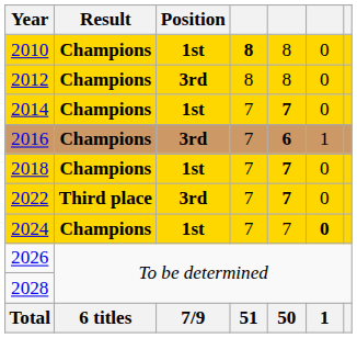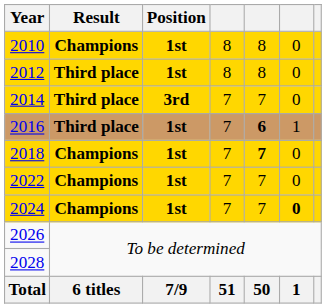2010 | column 4: bold -> normal
2012 | Result: Champions -> Third place
2012 | Position: 3rd -> 1st
2014 | Result: Champions -> Third place
2014 | Position: 1st -> 3rd
2014 | column 5: bold -> normal
2016 | Result: Champions -> Third place
2016 | Position: 3rd -> 1st
2022 | Result: Third place -> Champions
2022 | Position: 3rd -> 1st
2022 | column 5: bold -> normal
